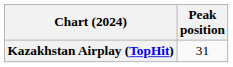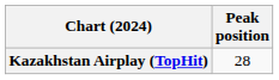Kazakhstan Airplay (TopHit) | Peak position: 31 -> 28
